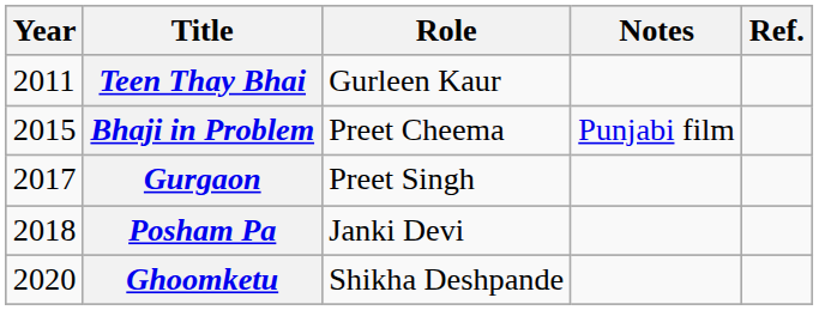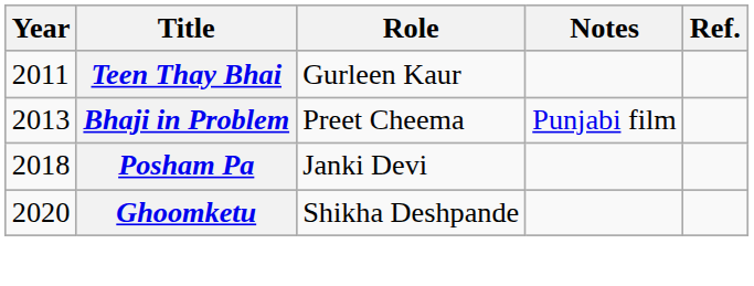Bhaji in Problem | Year: 2015 -> 2013
- row: 2017 | Gurgaon | Preet Singh
